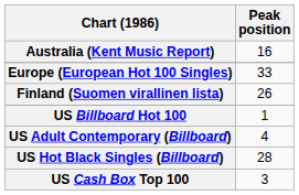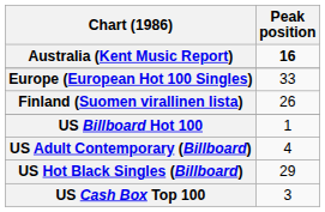Australia (Kent Music Report) | Peak position: normal -> bold
US Hot Black Singles (Billboard) | Peak position: 28 -> 29
